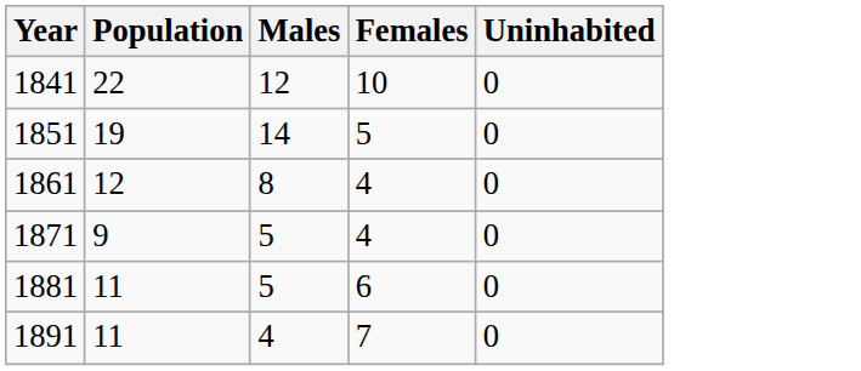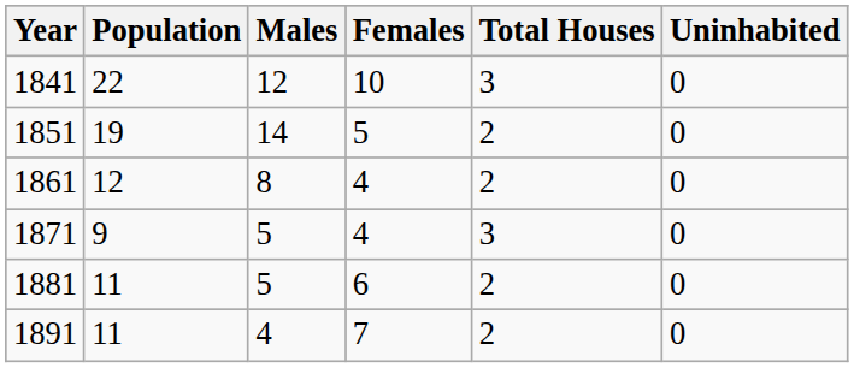+ column: Total Houses | 3 | 2 | 2 | 3 | 2 | 2
